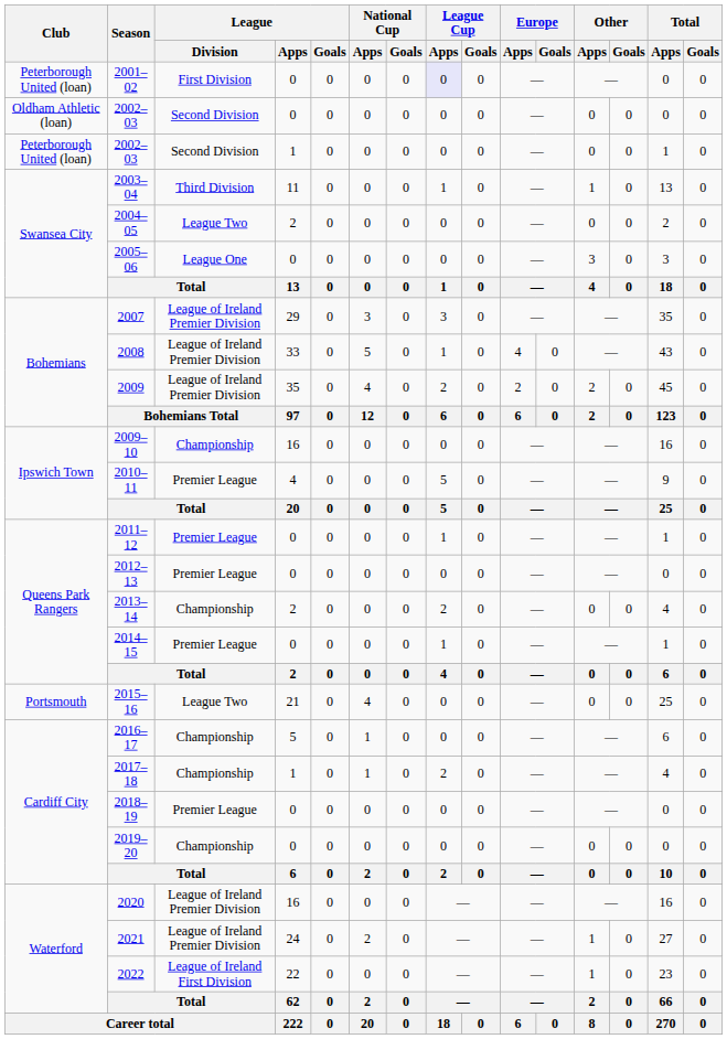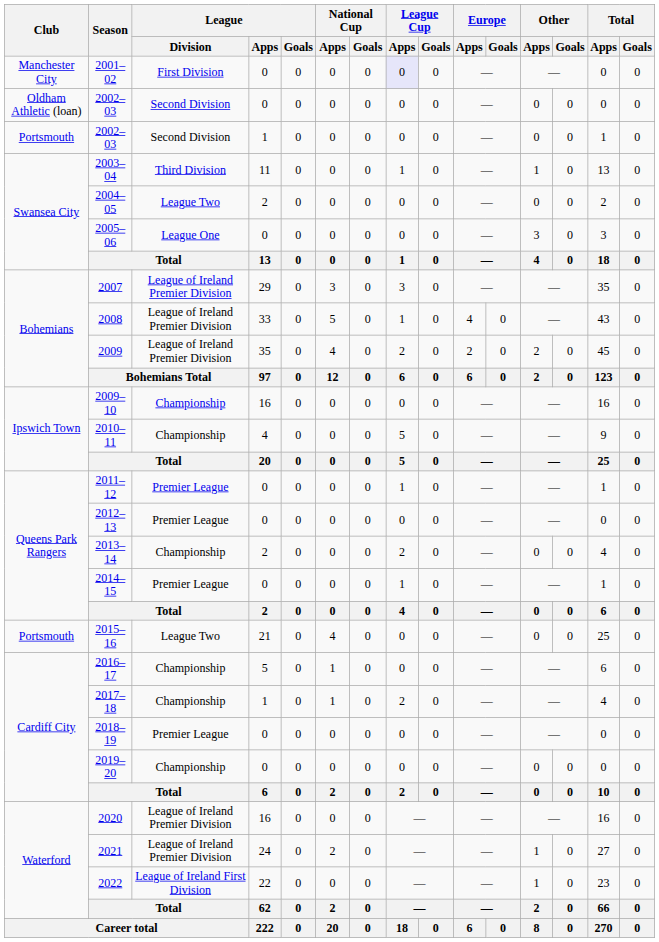2001–02 | Club: Peterborough United (loan) -> Manchester City
2002–03 / 1 | Club: Peterborough United (loan) -> Portsmouth
2010–11 | League / Division: Premier League -> Championship
